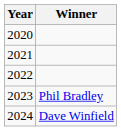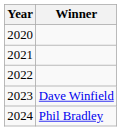2023 | Winner: Phil Bradley -> Dave Winfield
2024 | Winner: Dave Winfield -> Phil Bradley
